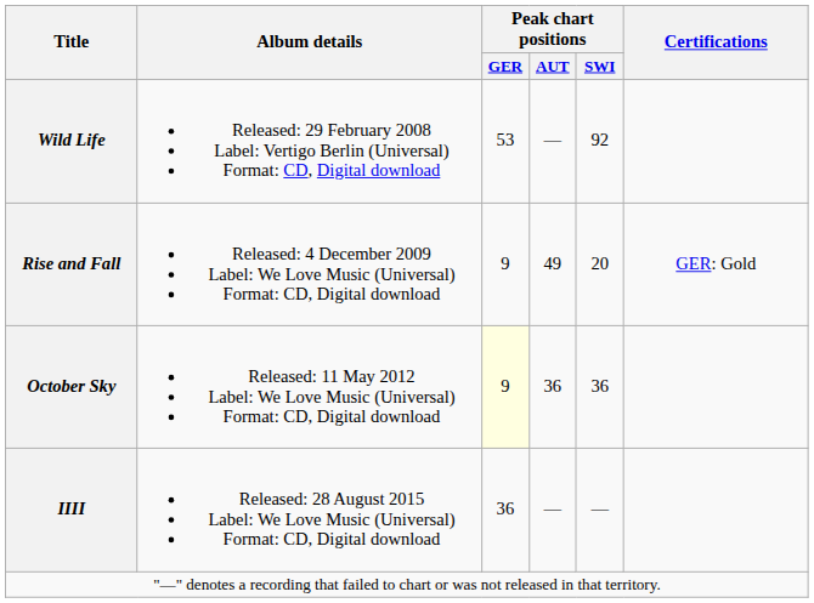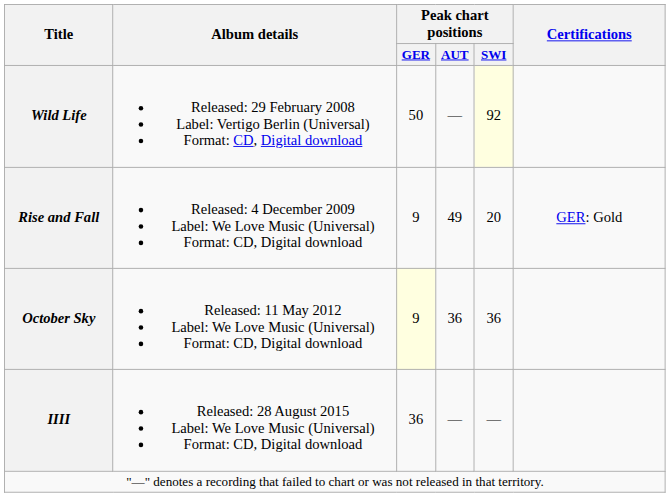Wild Life | Peak chart positions / GER: 53 -> 50
Wild Life | Peak chart positions / SWI: no background -> lightyellow background
